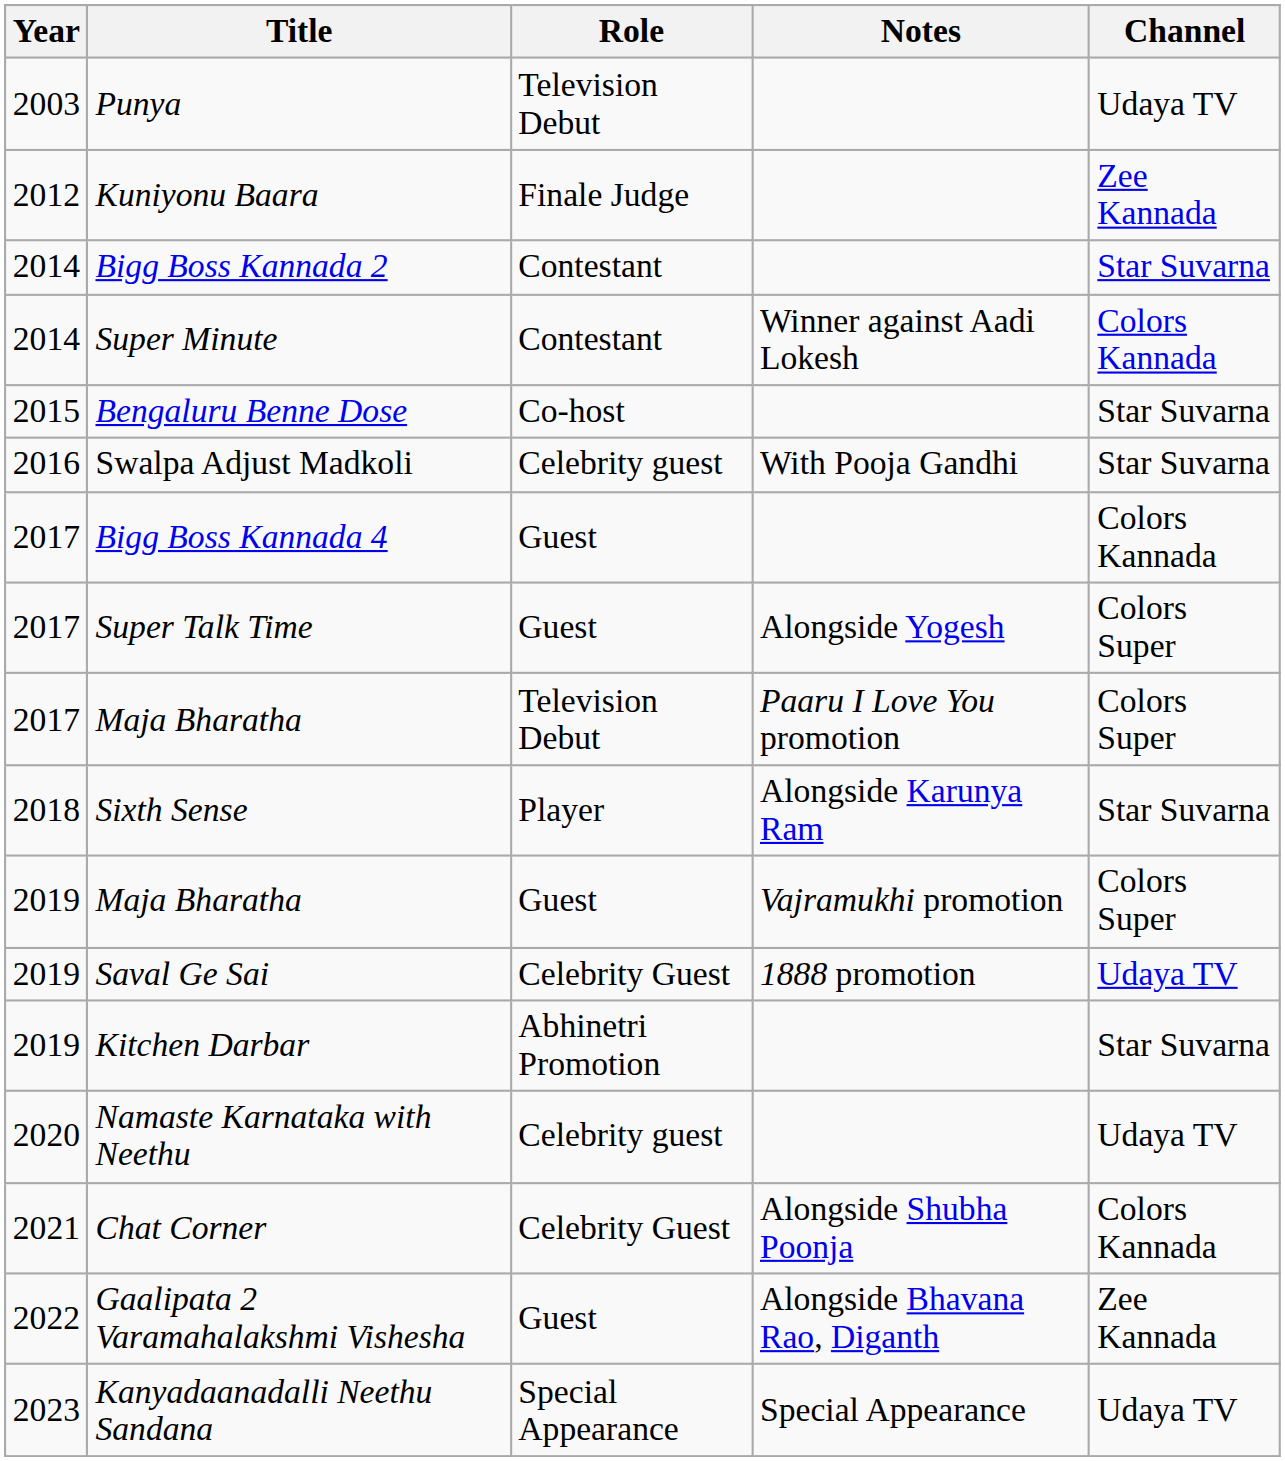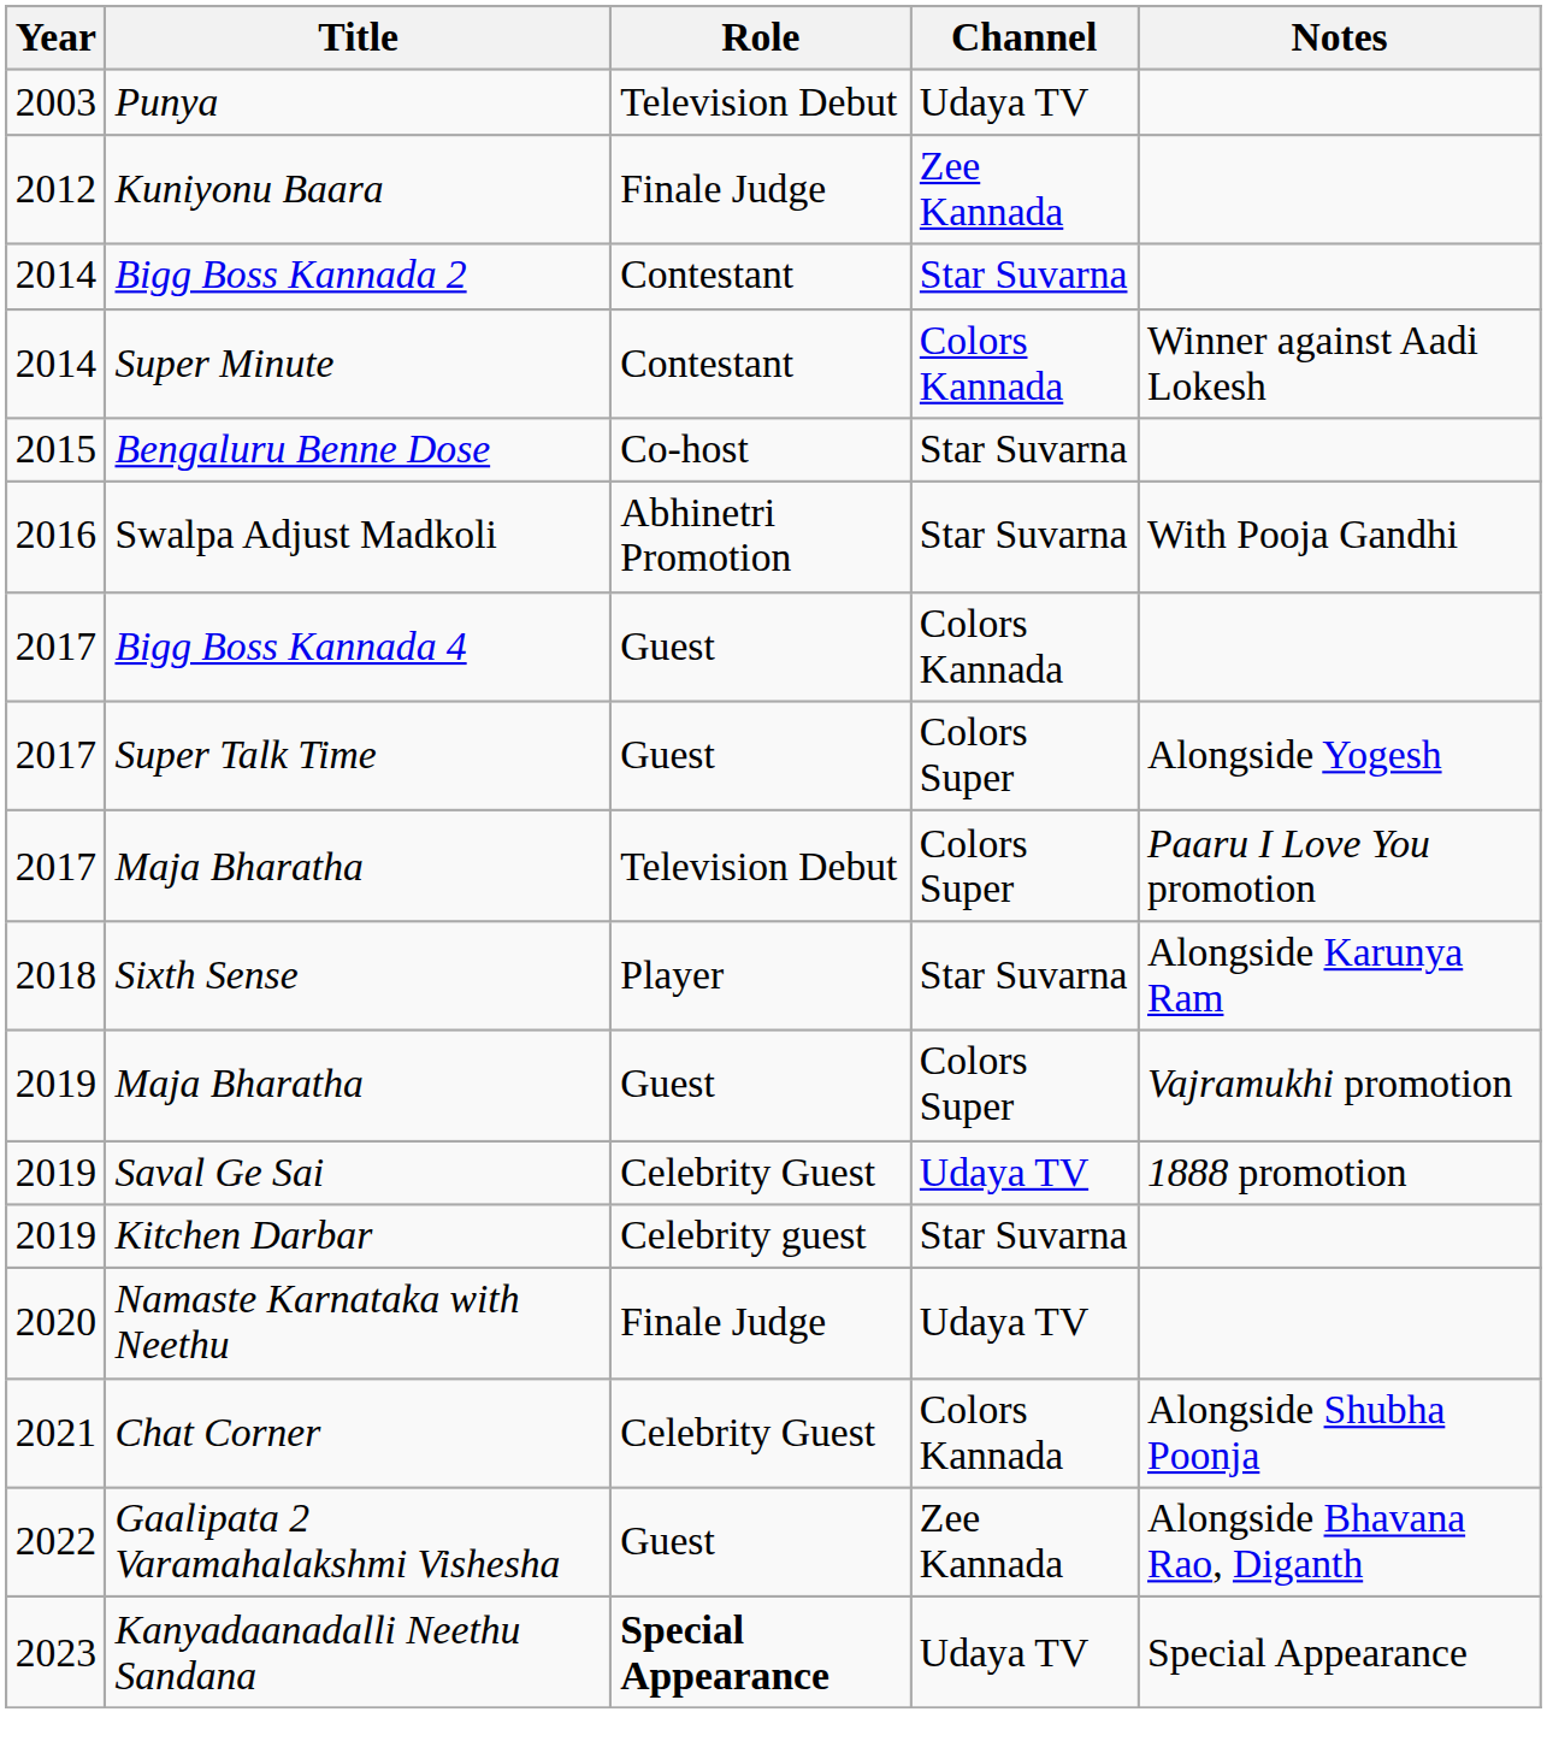columns swapped: Channel <-> Notes
Swalpa Adjust Madkoli | Role: Celebrity guest -> Abhinetri Promotion
Kitchen Darbar | Role: Abhinetri Promotion -> Celebrity guest
Namaste Karnataka with Neethu | Role: Celebrity guest -> Finale Judge
Kanyadaanadalli Neethu Sandana | Role: normal -> bold
